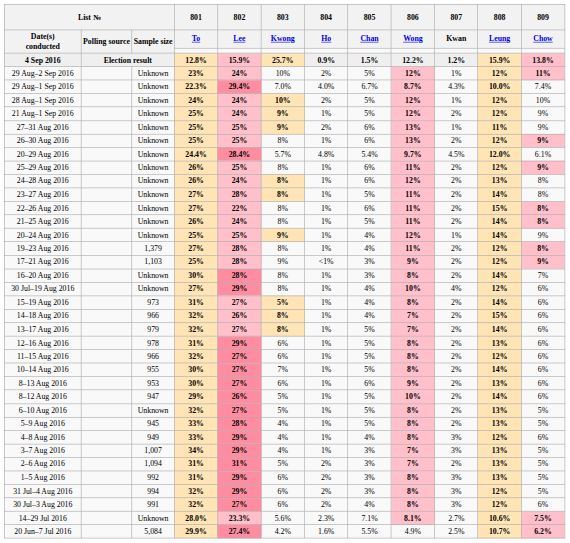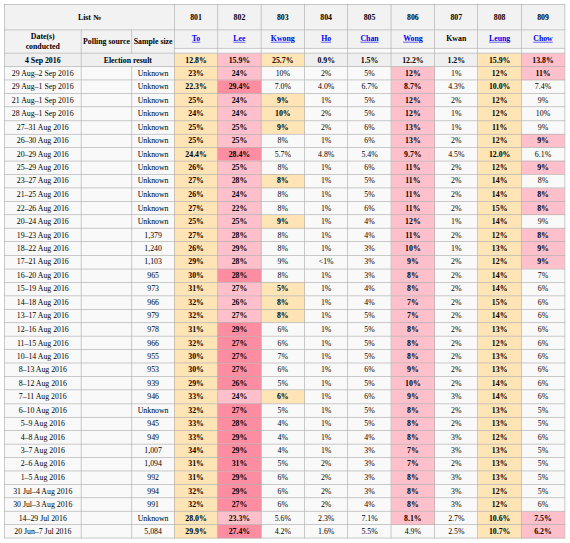rows swapped: 28 Aug–1 Sep 2016 <-> 21 Aug–1 Sep 2016
- row: 24–28 Aug 2016 | Unknown | 26% | 24% | 8% | 1% | 6% | 12% | 2% | 13% | 8%
rows swapped: 22–26 Aug 2016 <-> 21–25 Aug 2016
+ row: 18–22 Aug 2016 | 1,240 | 26% | 29% | 8% | 1% | 3% | 10% | 1% | 13% | 9%
17–21 Aug 2016 | 801 / To: 25% -> 29%
16–20 Aug 2016 | List № / Sample size: Unknown -> 965
- row: 30 Jul–19 Aug 2016 | Unknown | 27% | 29% | 8% | 1% | 4% | 10% | 4% | 12% | 6%
10–14 Aug 2016 | 808 / Leung: 14% -> 13%
8–12 Aug 2016 | List № / Sample size: 947 -> 939
+ row: 7–11 Aug 2016 | 946 | 33% | 24% | 6% | 1% | 6% | 9% | 3% | 14% | 6%
